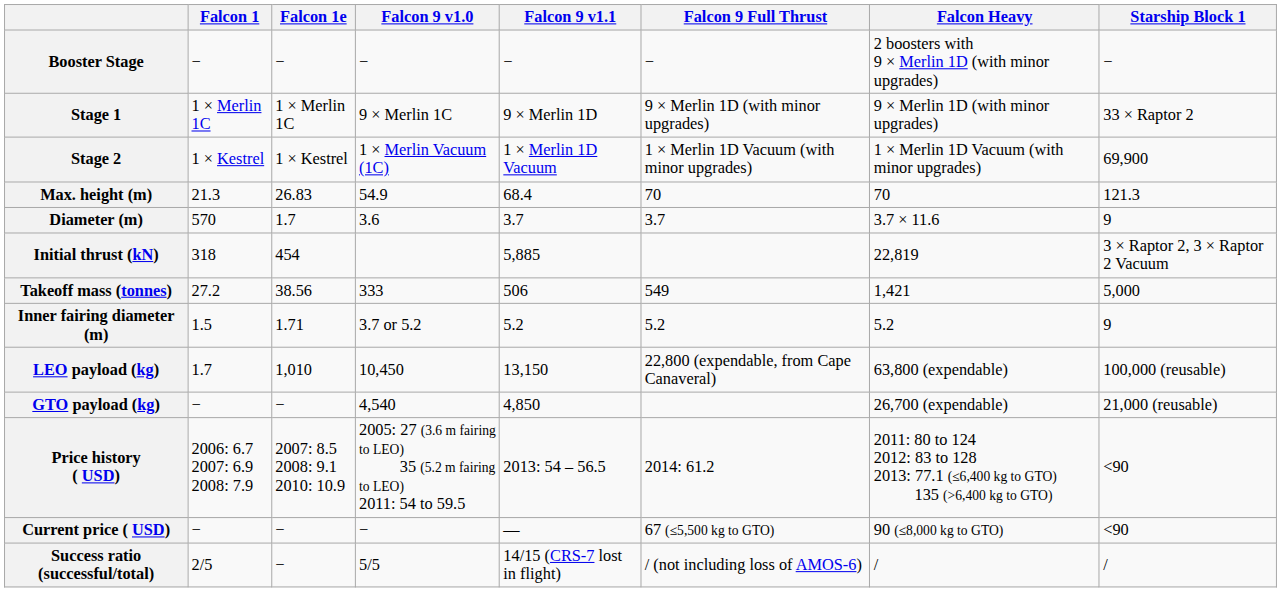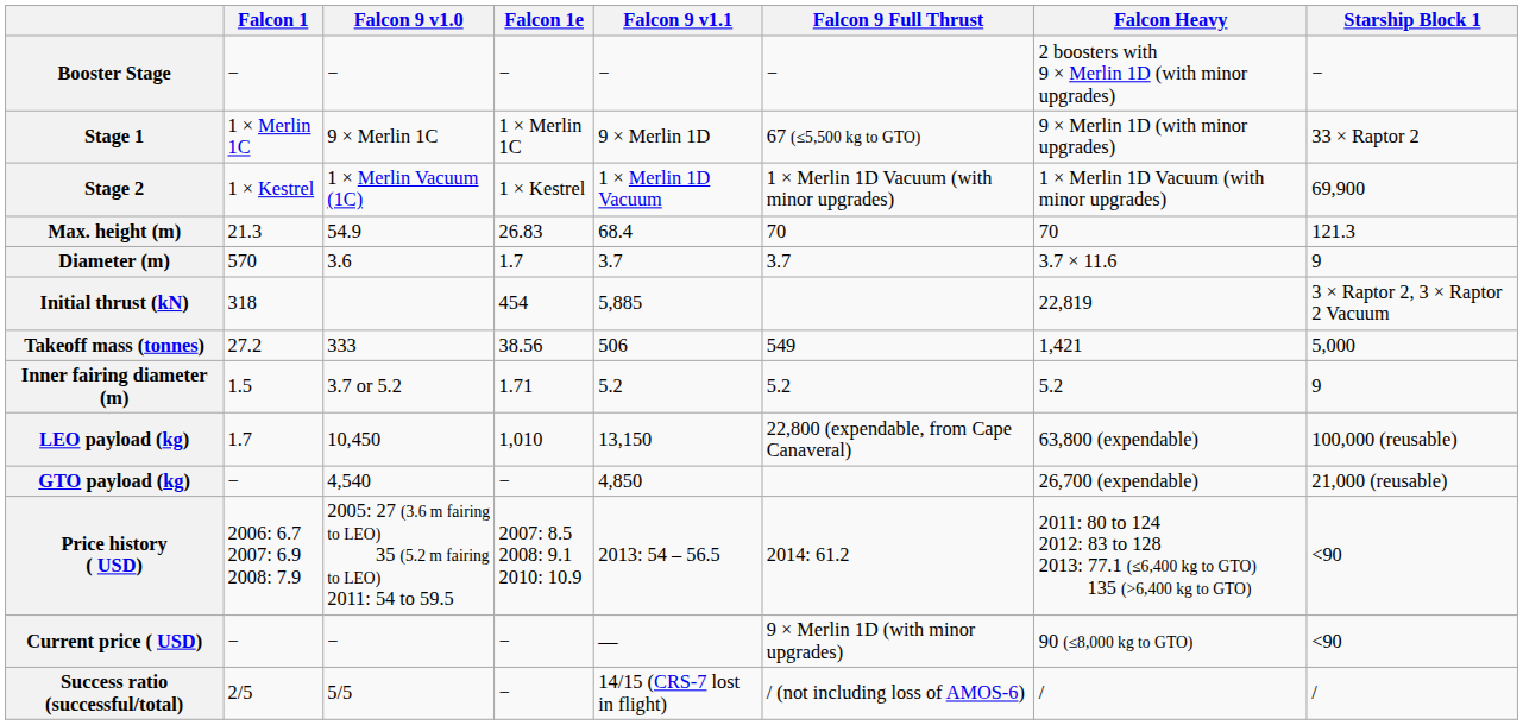columns swapped: Falcon 1e <-> Falcon 9 v1.0
Stage 1 | Falcon 9 Full Thrust: 9 × Merlin 1D (with minor upgrades) -> 67 (≤5,500 kg to GTO)
Current price ( USD) | Falcon 9 Full Thrust: 67 (≤5,500 kg to GTO) -> 9 × Merlin 1D (with minor upgrades)
